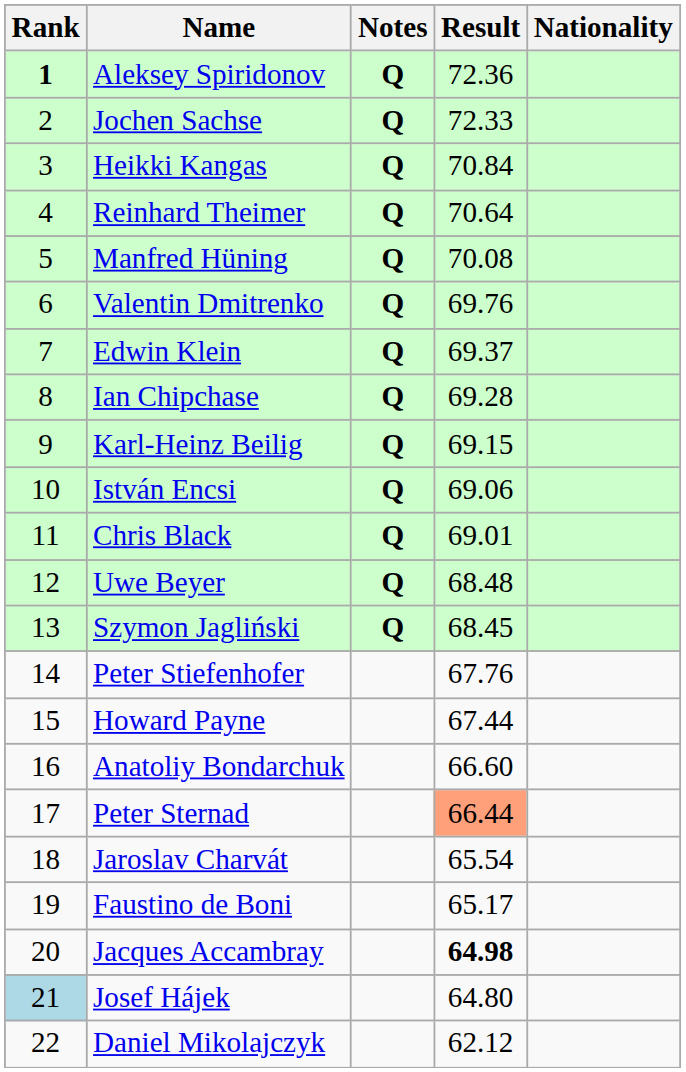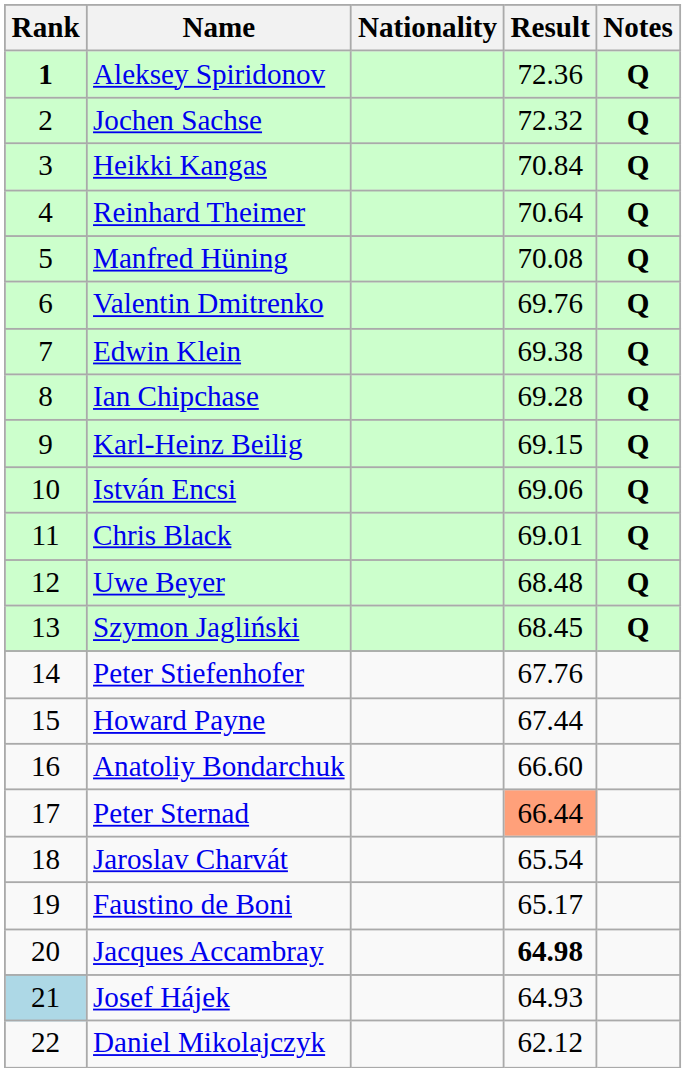columns swapped: Nationality <-> Notes
Jochen Sachse | Result: 72.33 -> 72.32
Edwin Klein | Result: 69.37 -> 69.38
Josef Hájek | Result: 64.80 -> 64.93
